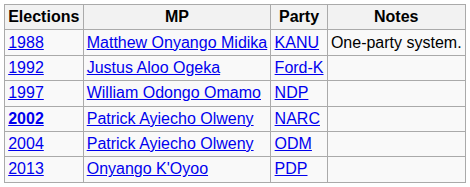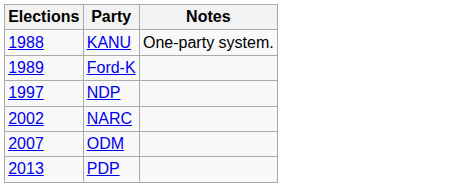- column: MP | Matthew Onyango Midika | Justus Aloo Ogeka | William Odongo Omamo | Patrick Ayiecho Olweny | Patrick Ayiecho Olweny | Onyango K'Oyoo
Ford-K | Elections: 1992 -> 1989
NARC | Elections: bold -> normal
ODM | Elections: 2004 -> 2007
